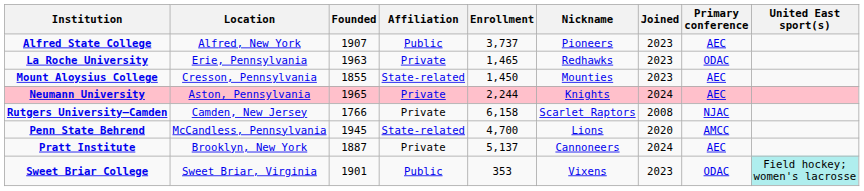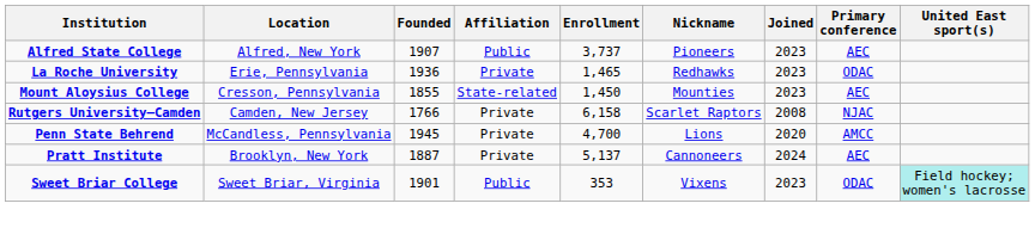La Roche University | Founded: 1963 -> 1936
- row: Neumann University | Aston, Pennsylvania | 1965 | Private | 2,244 | Knights | 2024 | AEC
Penn State Behrend | Affiliation: State-related -> Private
